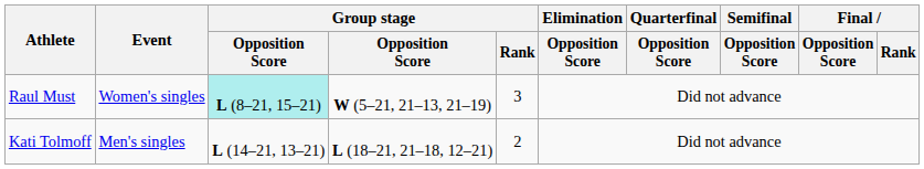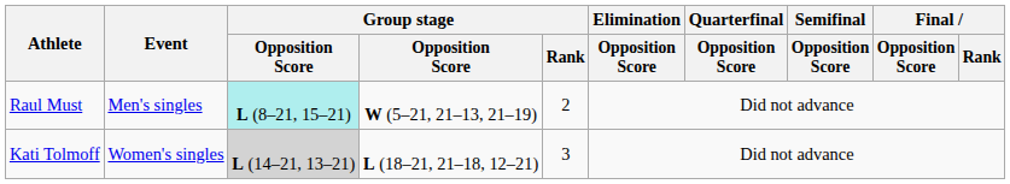Raul Must | Event: Women's singles -> Men's singles
Raul Must | Group stage / Rank: 3 -> 2
Kati Tolmoff | Event: Men's singles -> Women's singles
Kati Tolmoff | column 3: no background -> lightgrey background
Kati Tolmoff | Group stage / Rank: 2 -> 3
